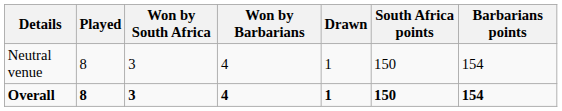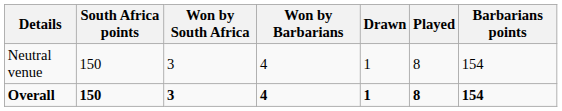columns swapped: Played <-> South Africa points
